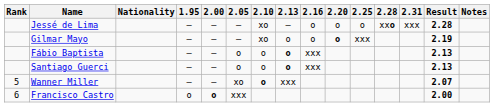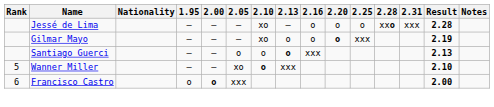- row: Fábio Baptista | – | – | o | o | o | xxx | 2.13
Wanner Miller | Result: 2.07 -> 2.10
